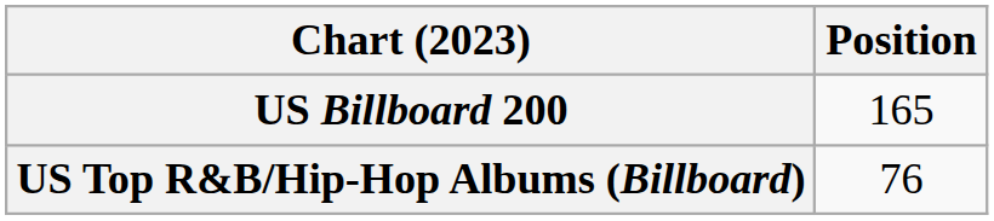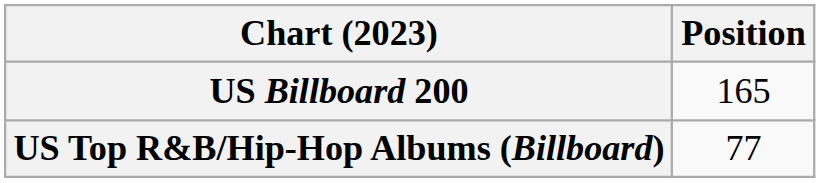US Top R&B/Hip-Hop Albums (Billboard) | Position: 76 -> 77
